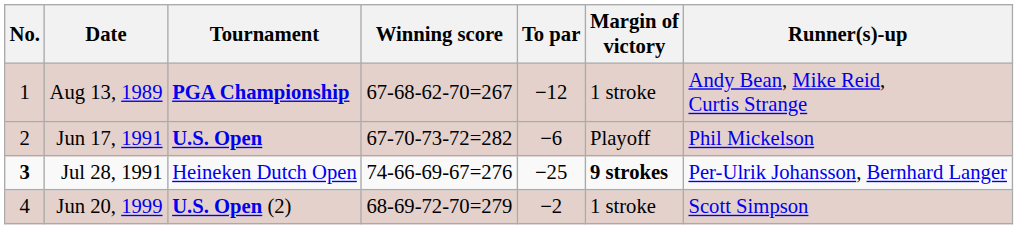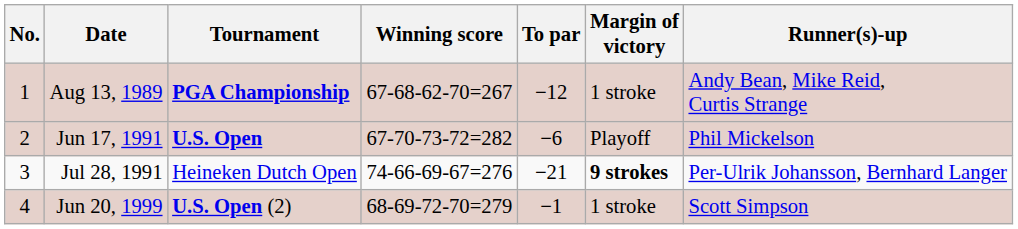Jul 28, 1991 | No.: bold -> normal
Jul 28, 1991 | To par: −25 -> −21
Jun 20, 1999 | To par: −2 -> −1
